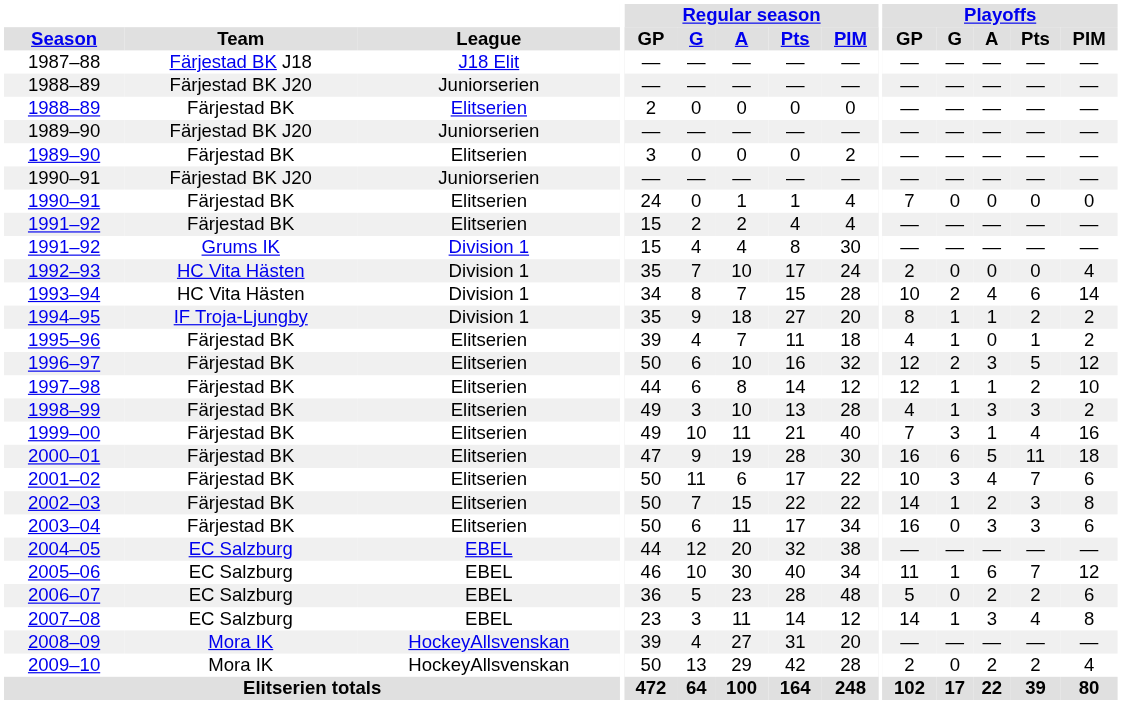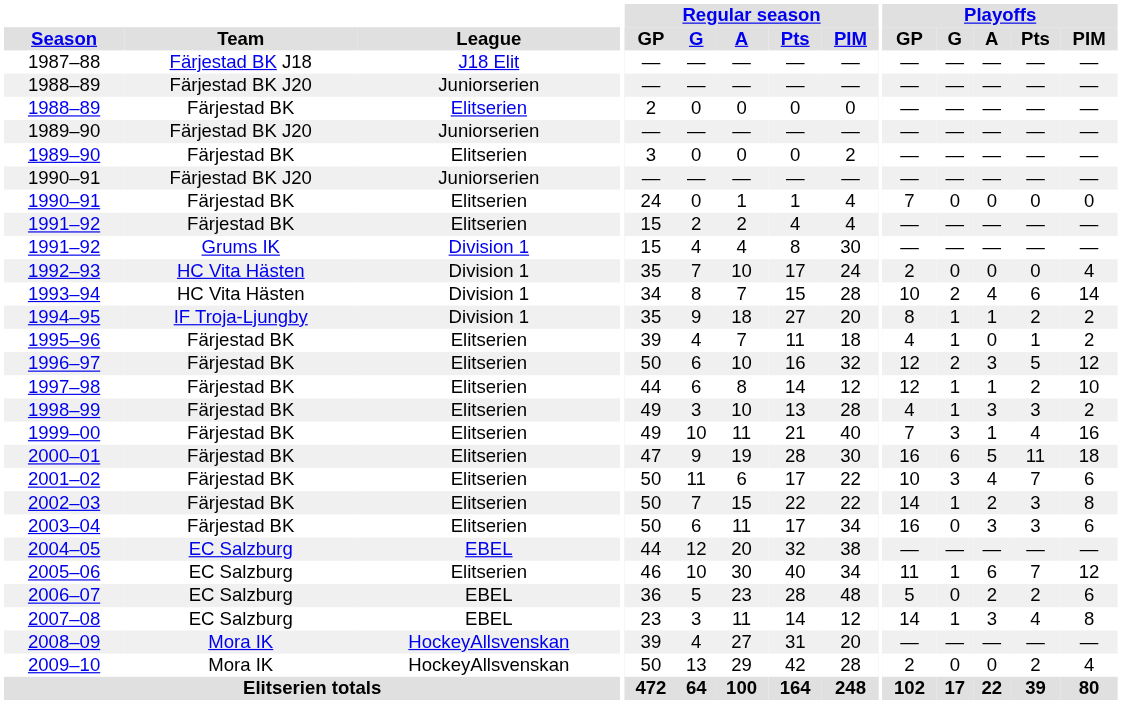2005–06 | League: EBEL -> Elitserien
2009–10 | Playoffs / A: 2 -> 0
